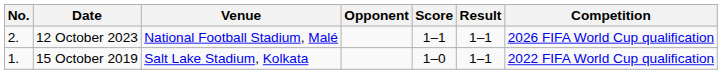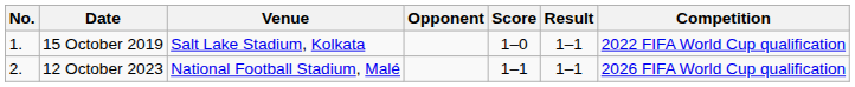rows swapped: 15 October 2019 <-> 12 October 2023
